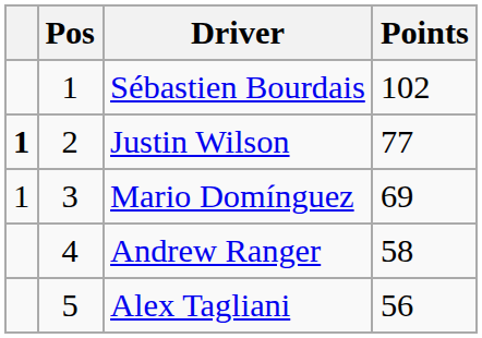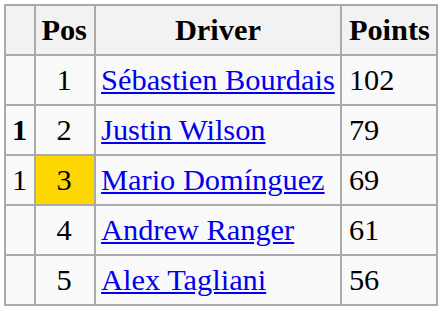Justin Wilson | Points: 77 -> 79
Mario Domínguez | Pos: no background -> gold background
Andrew Ranger | Points: 58 -> 61
